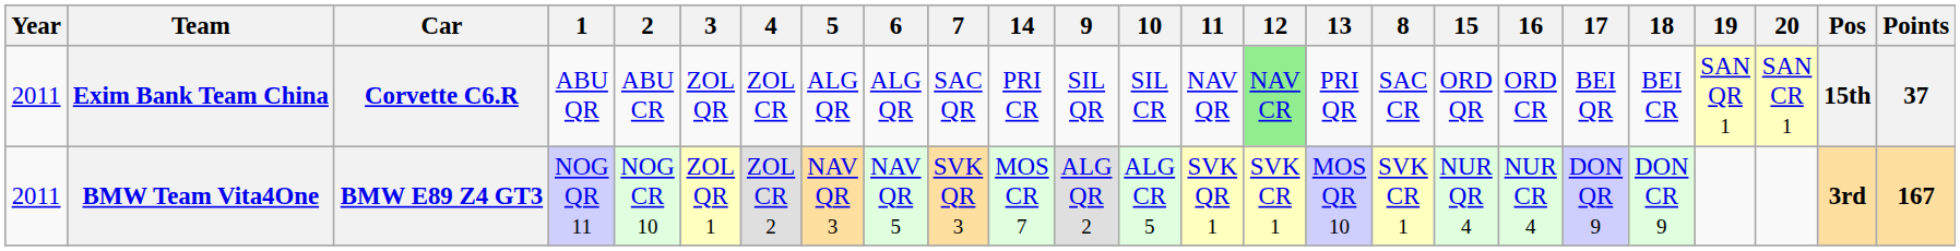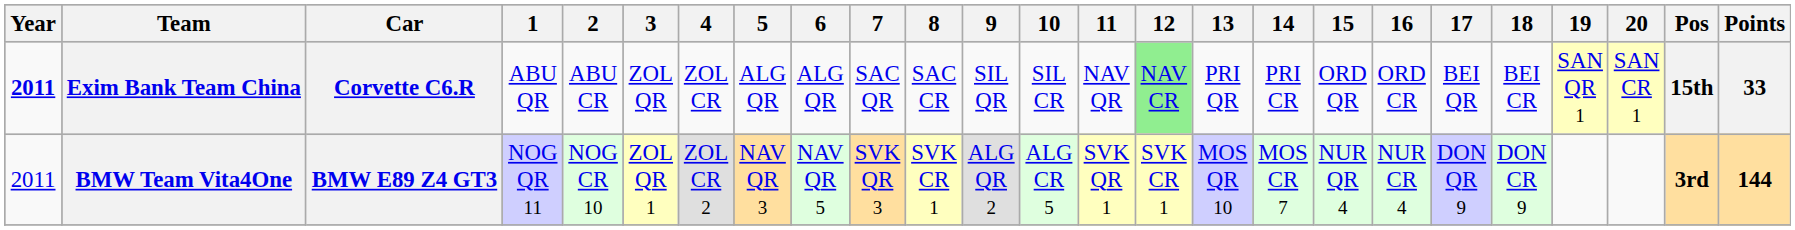columns swapped: 8 <-> 14
Exim Bank Team China | Year: normal -> bold
Exim Bank Team China | Points: 37 -> 33
BMW Team Vita4One | Points: 167 -> 144
